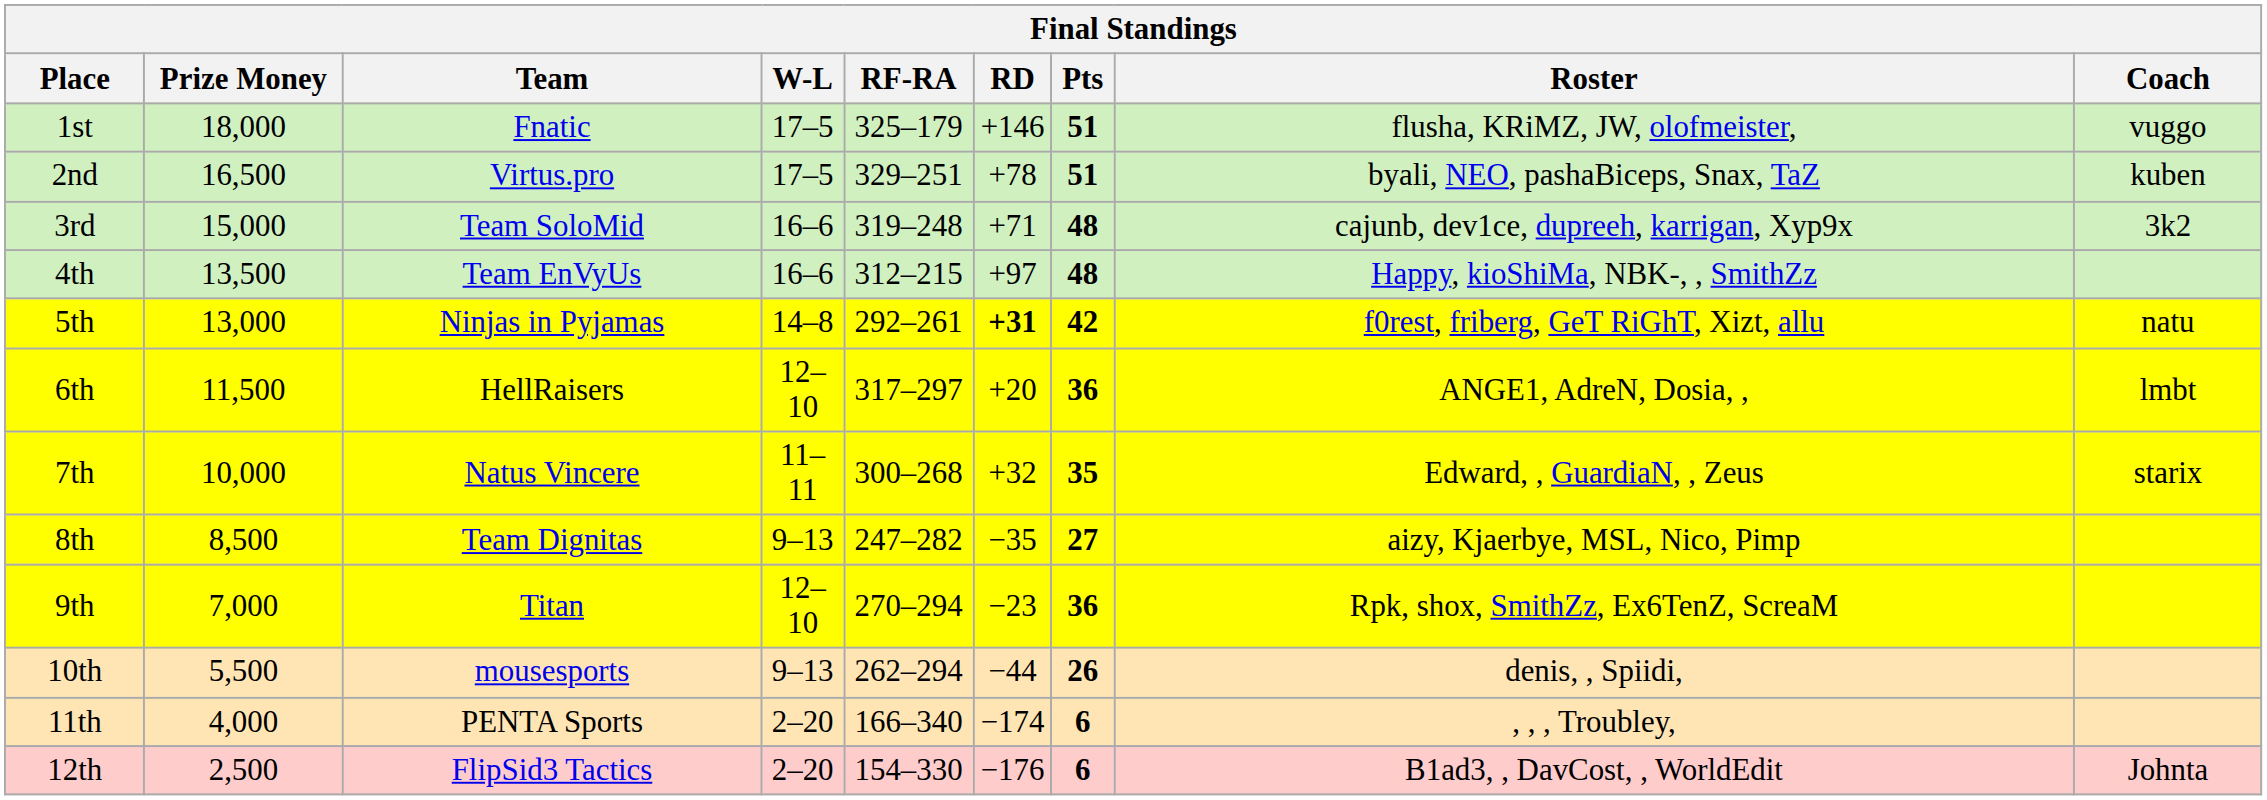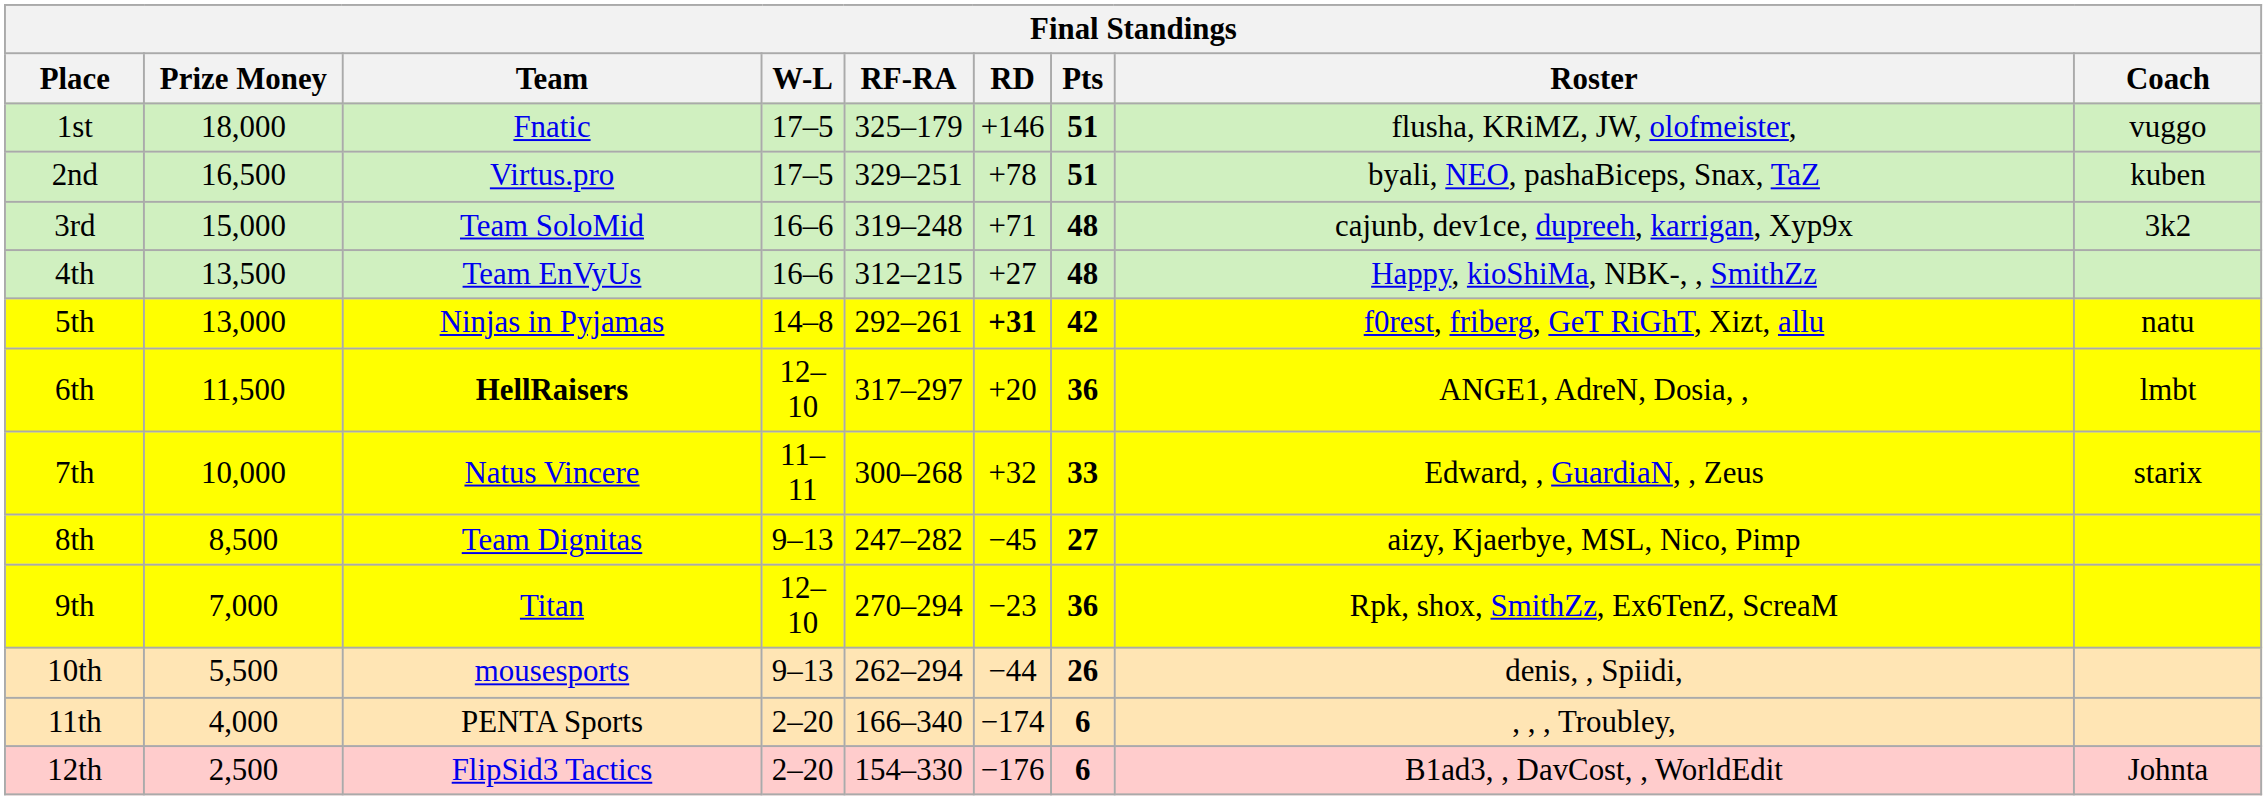4th | RD: +97 -> +27
6th | Team: normal -> bold
7th | Pts: 35 -> 33
8th | RD: −35 -> −45
